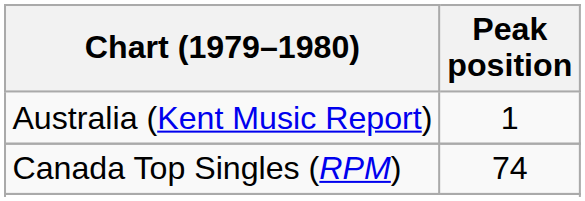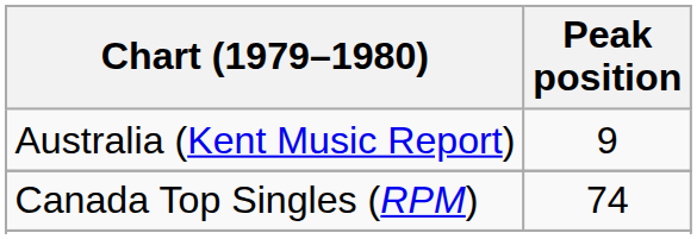Australia (Kent Music Report) | Peak position: 1 -> 9
